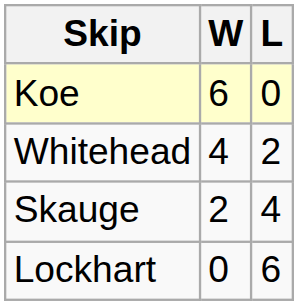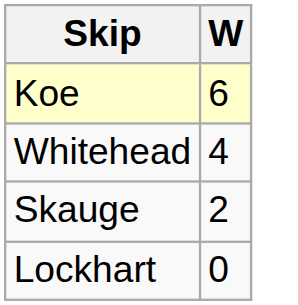- column: L | 0 | 2 | 4 | 6
